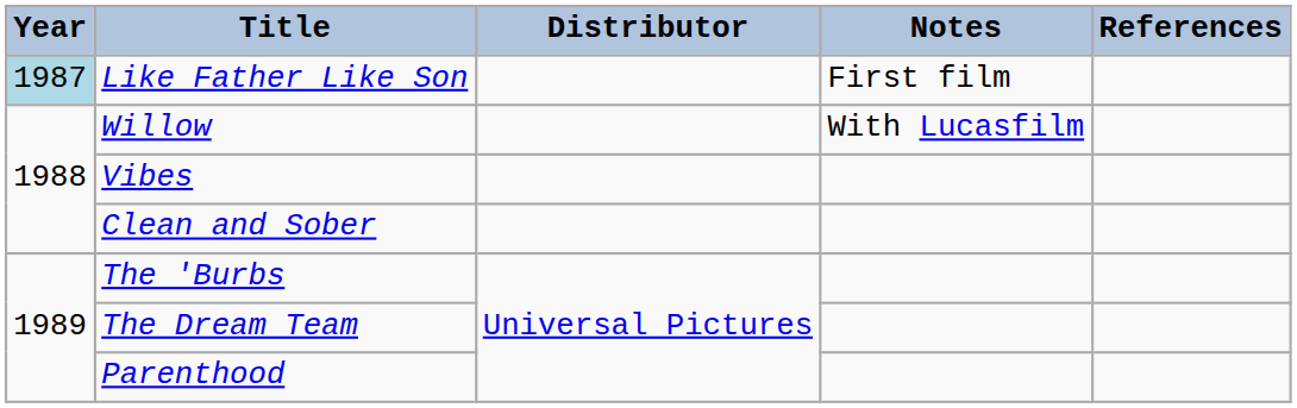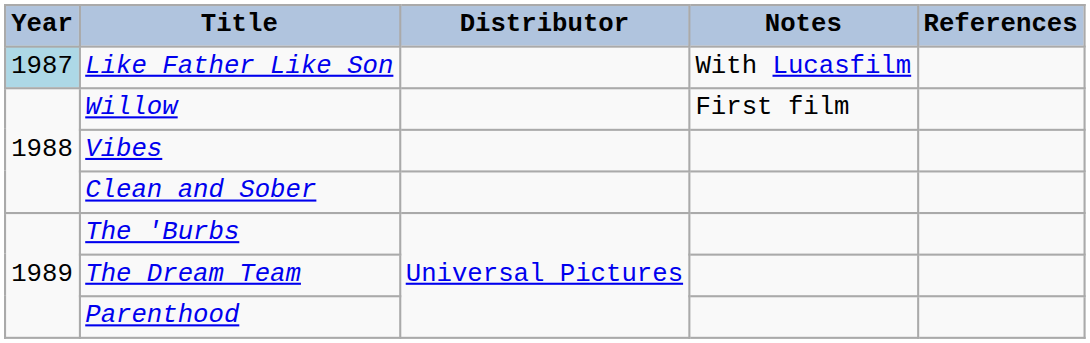Like Father Like Son | Notes: First film -> With Lucasfilm
Willow | Notes: With Lucasfilm -> First film
